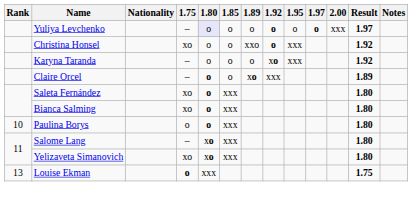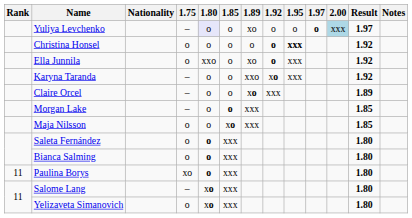Yuliya Levchenko | 1.89: o -> xo
Yuliya Levchenko | 1.92: bold -> normal
Yuliya Levchenko | 2.00: no background -> lightblue background
Christina Honsel | 1.75: xo -> o
Christina Honsel | 1.89: xxo -> o
Christina Honsel | 1.95: normal -> bold
+ row: Ella Junnila | o | xxo | o | xo | o | xxx | 1.92
Karyna Taranda | 1.89: o -> xxo
Claire Orcel | 1.80: bold -> normal
+ row: Morgan Lake | – | o | o | xxx | 1.85
+ row: Maja Nilsson | o | o | xo | xxx | 1.85
Saleta Fernández | 1.75: xo -> o
Bianca Salming | 1.75: xo -> o
Paulina Borys | Rank: 10 -> 11
Paulina Borys | 1.75: o -> xo
Yelizaveta Simanovich | 1.75: xo -> o
- row: 13 | Louise Ekman | o | xxx | 1.75
